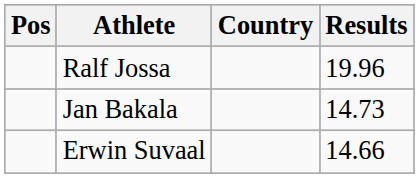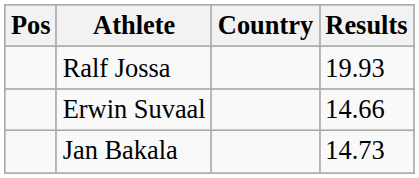Ralf Jossa | Results: 19.96 -> 19.93
rows swapped: Jan Bakala <-> Erwin Suvaal
